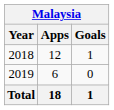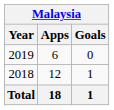rows swapped: 2018 <-> 2019
